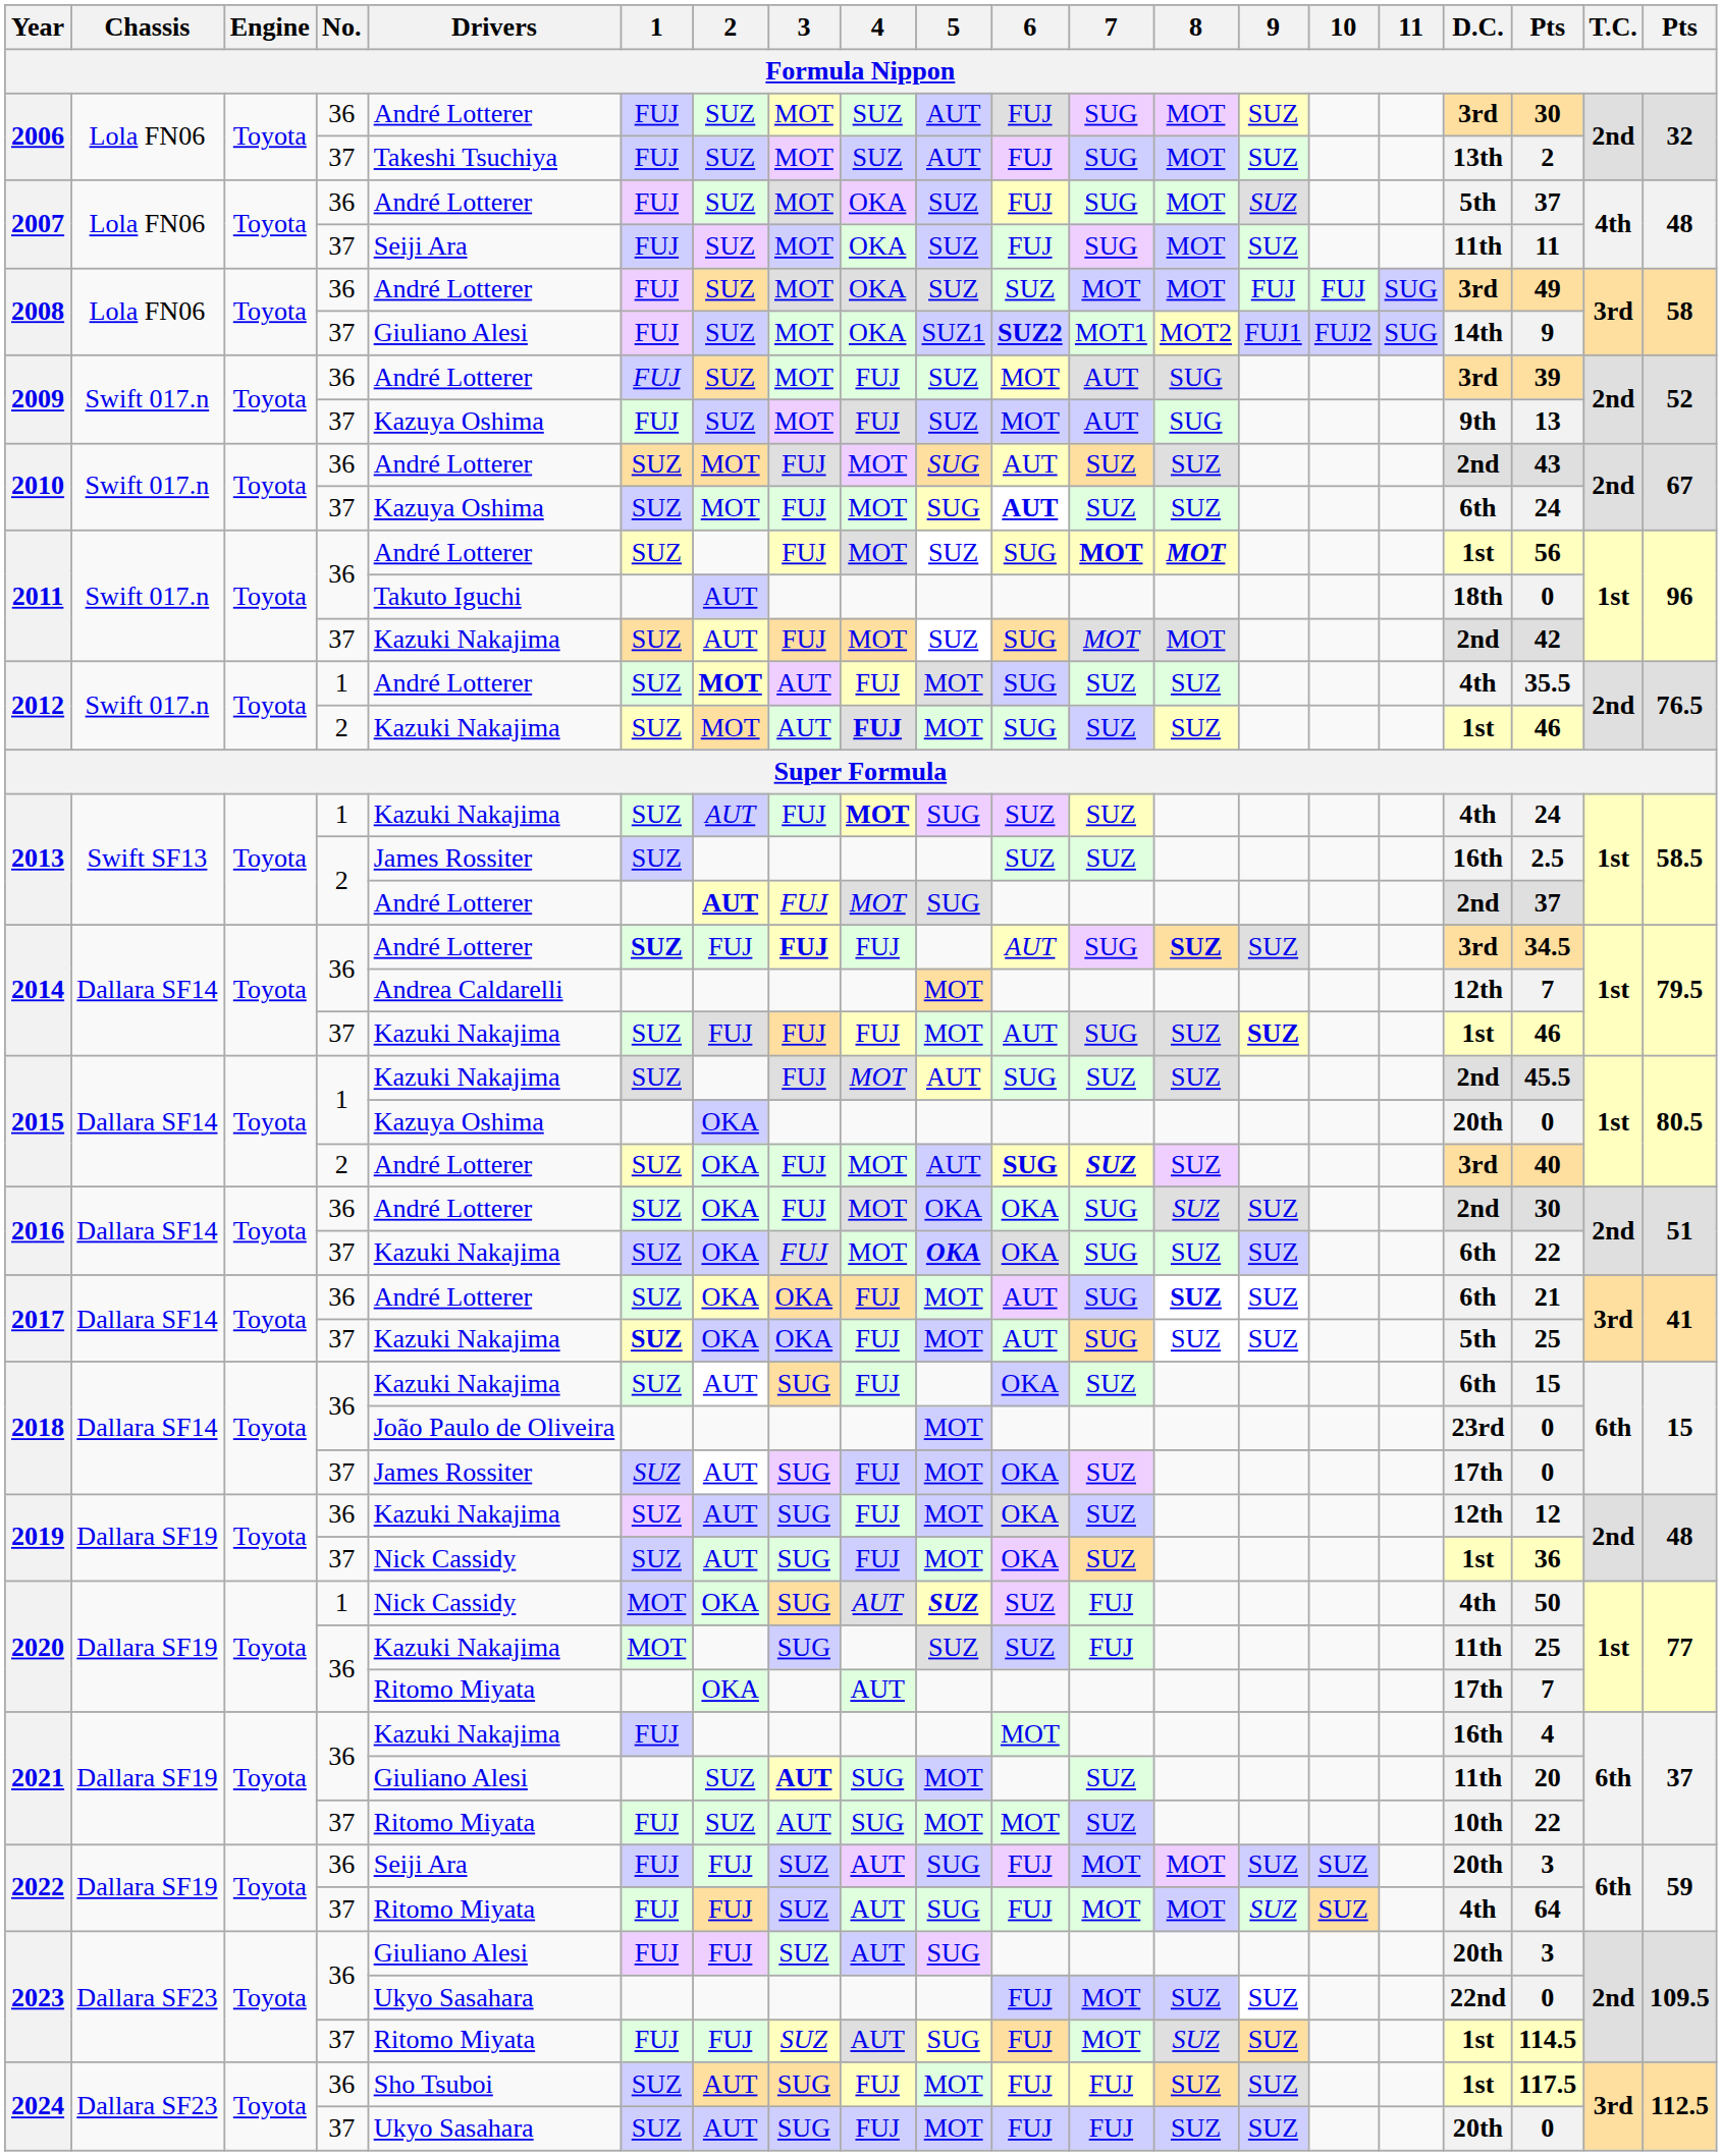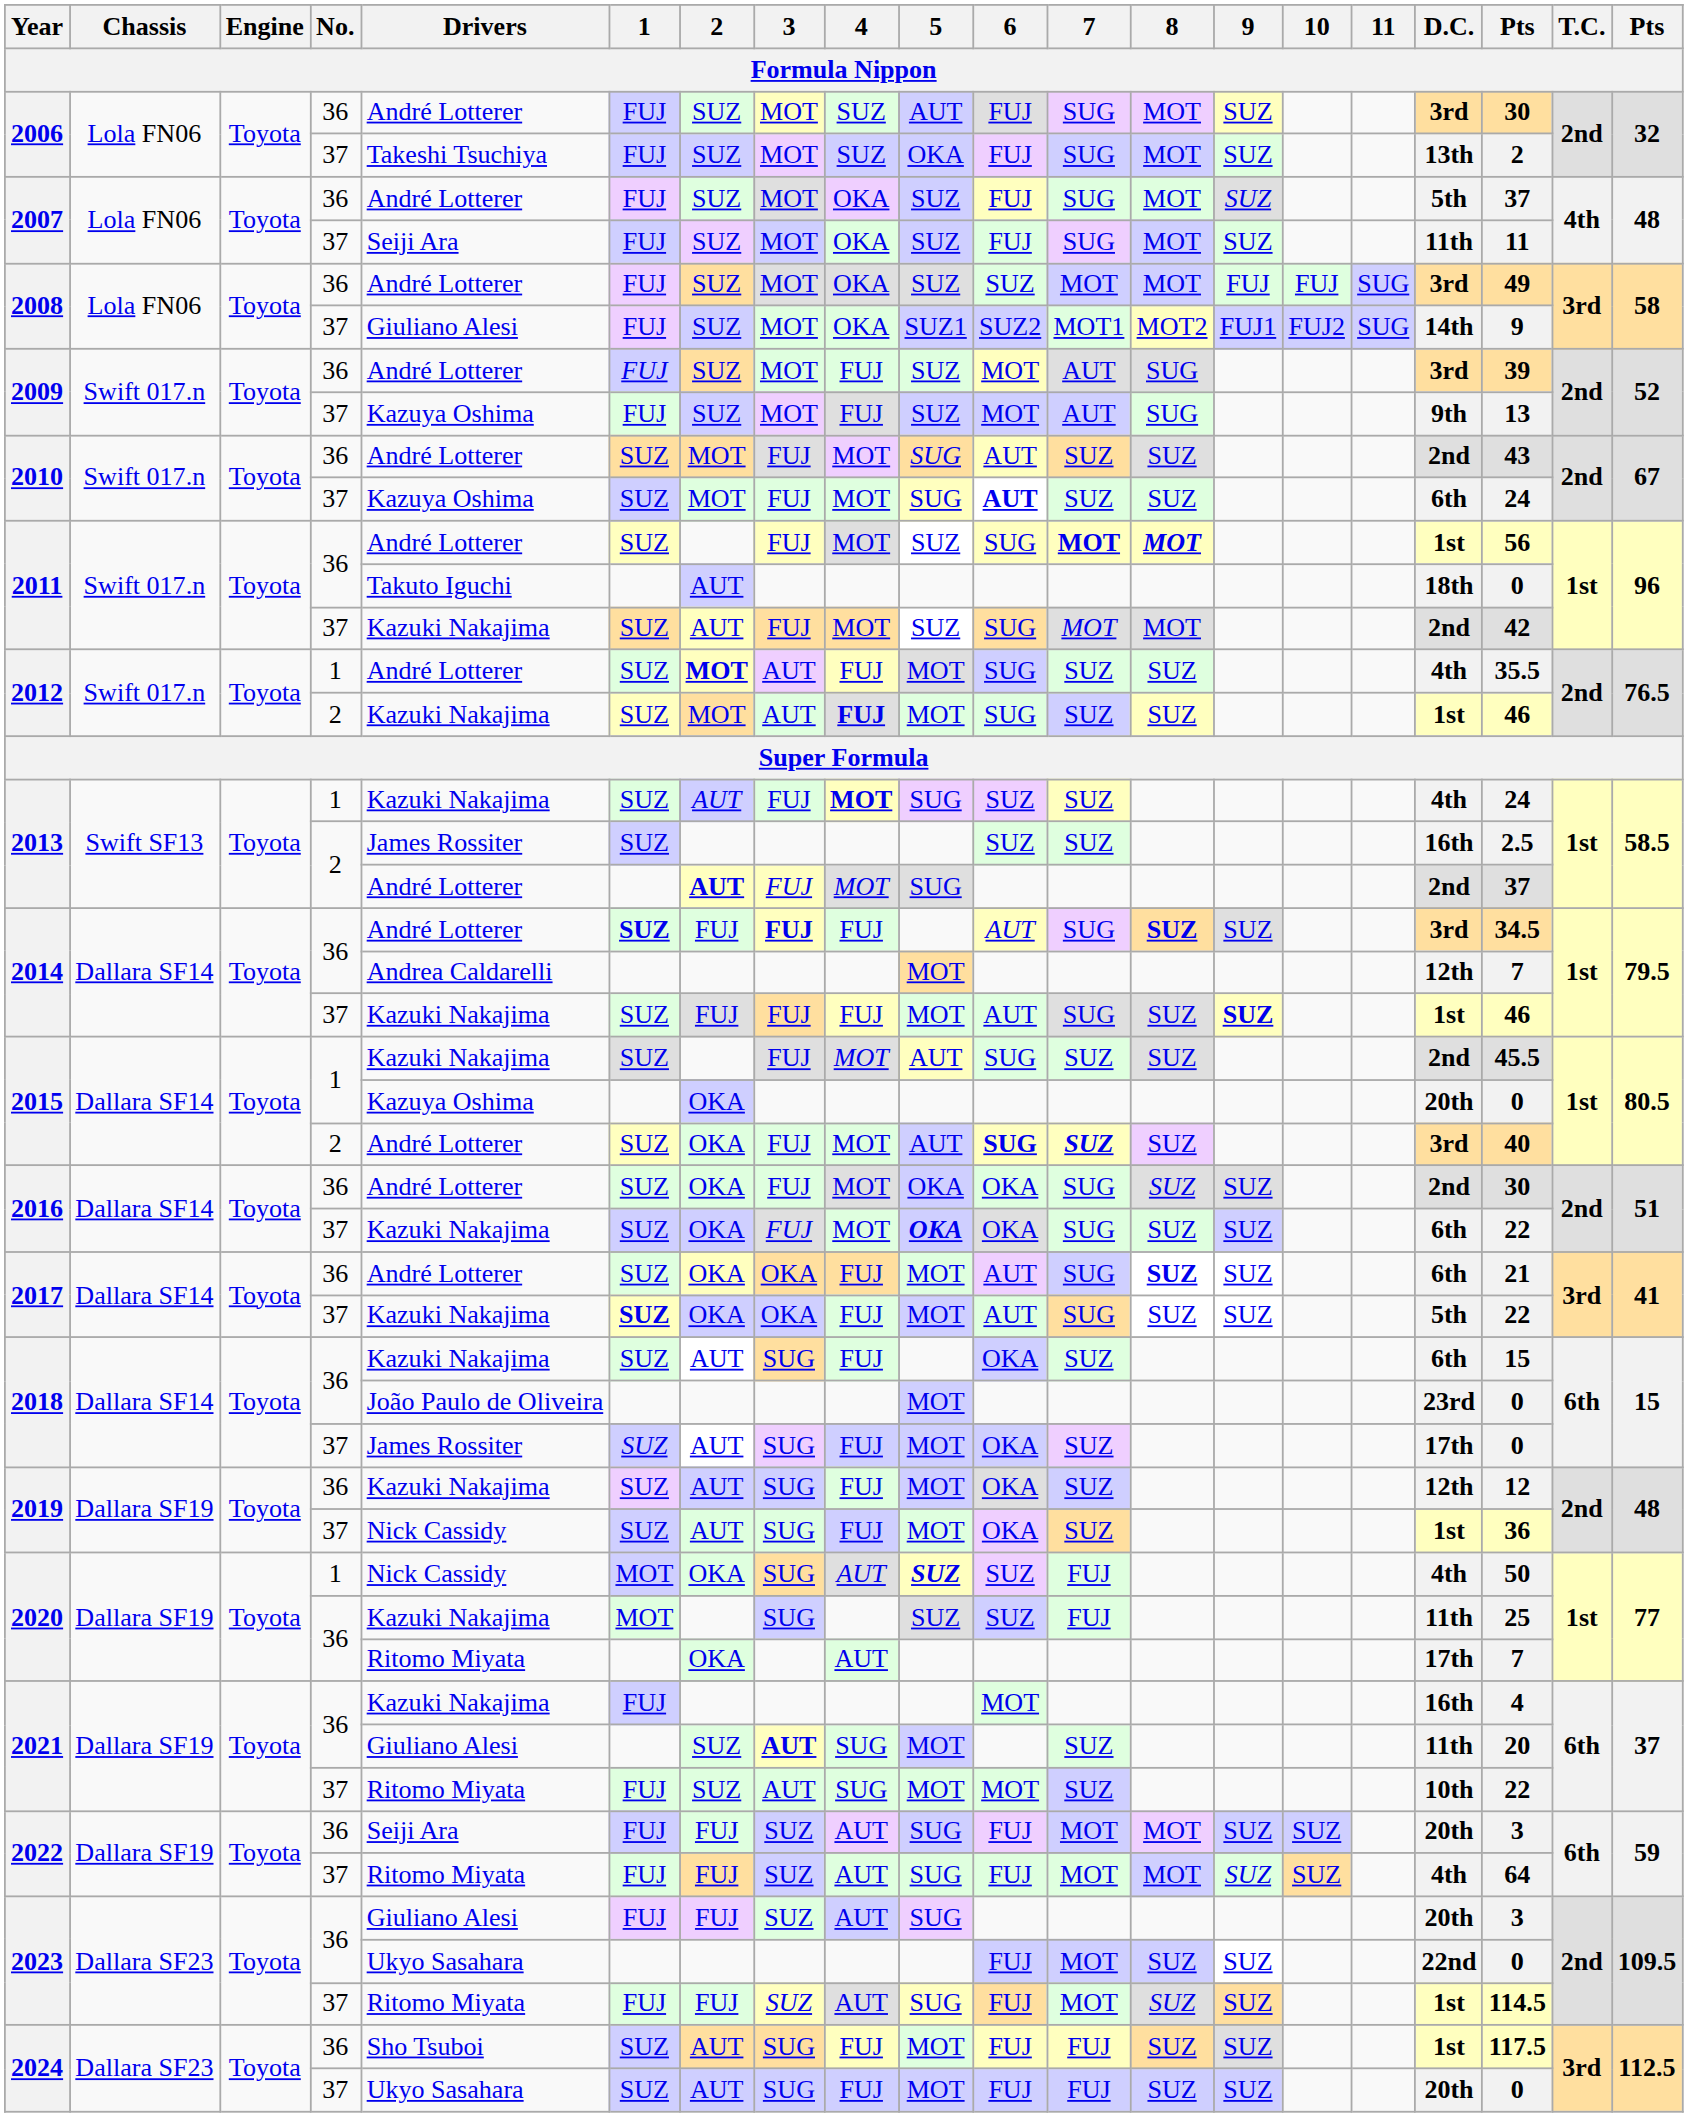2006 / 37 | 5: AUT -> OKA
2008 / 37 | 6: bold -> normal
2017 / 37 | column 18: 25 -> 22
